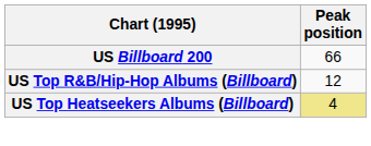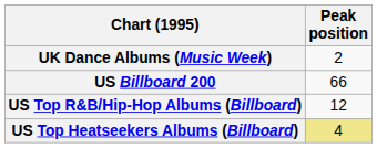+ row: UK Dance Albums (Music Week) | 2
